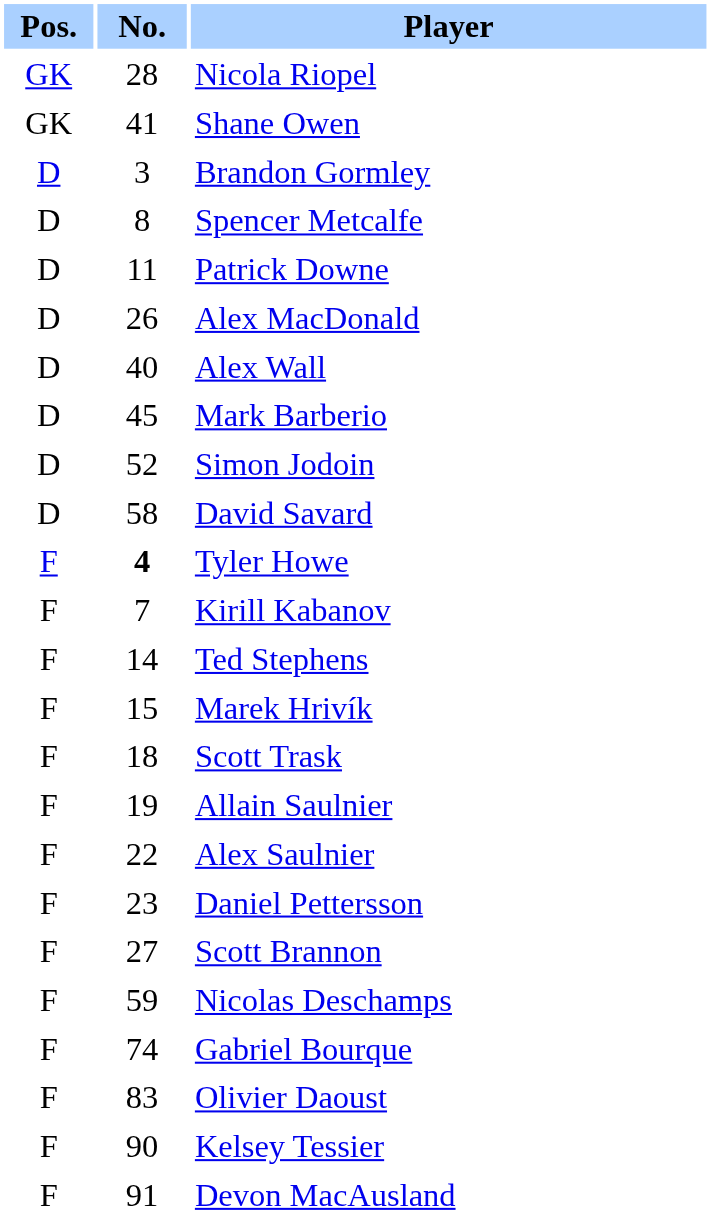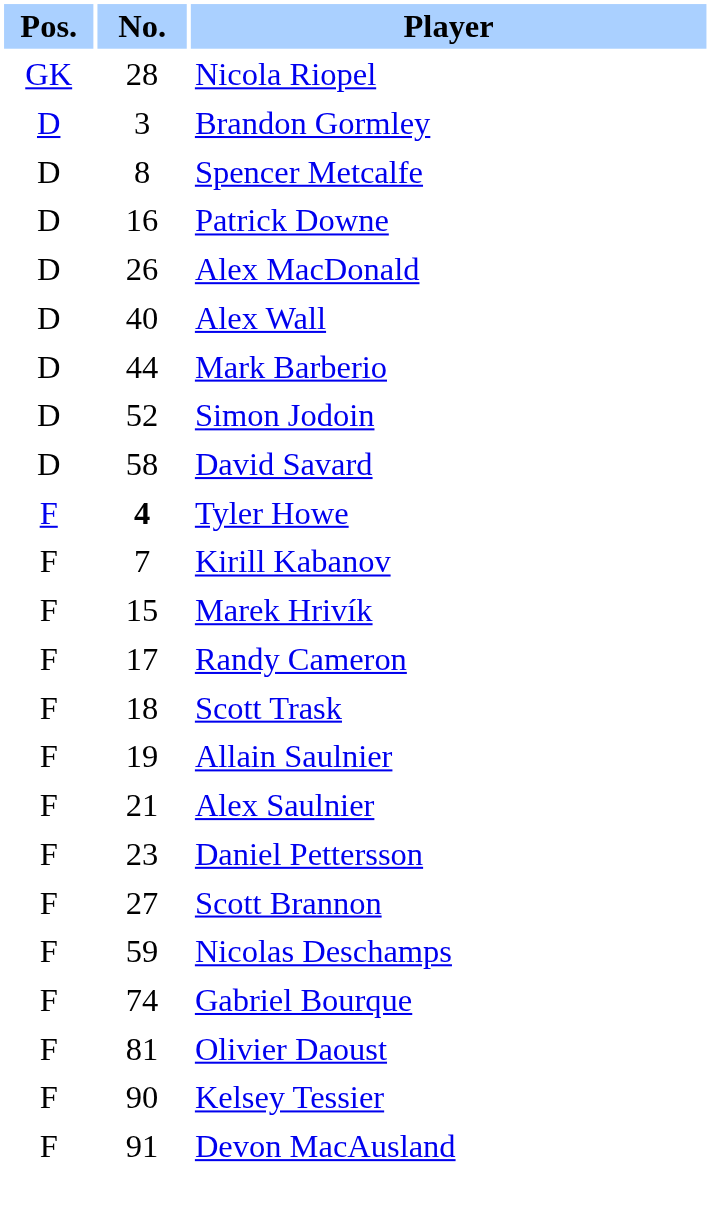- row: GK | 41 | Shane Owen
Patrick Downe | No.: 11 -> 16
Mark Barberio | No.: 45 -> 44
- row: F | 14 | Ted Stephens
+ row: F | 17 | Randy Cameron
Alex Saulnier | No.: 22 -> 21
Olivier Daoust | No.: 83 -> 81
